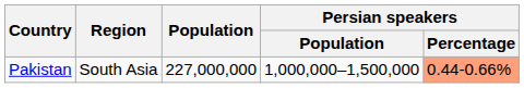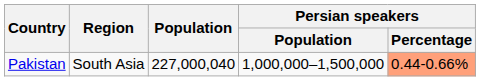Pakistan | Population: 227,000,000 -> 227,000,040
